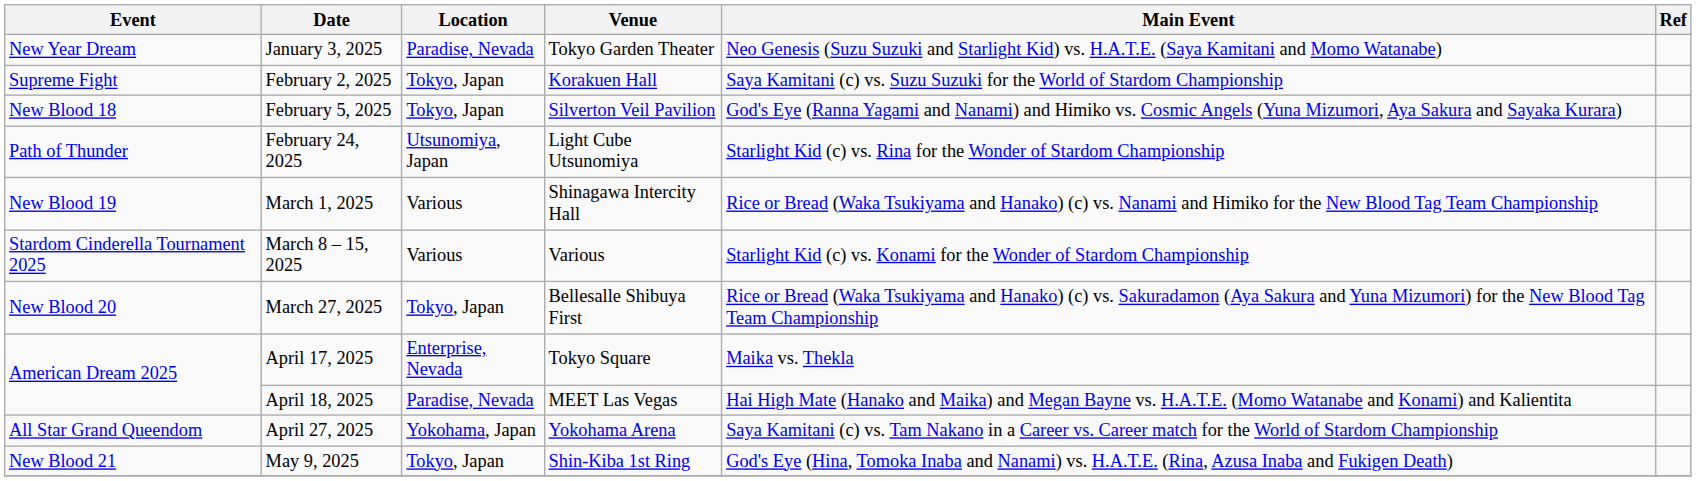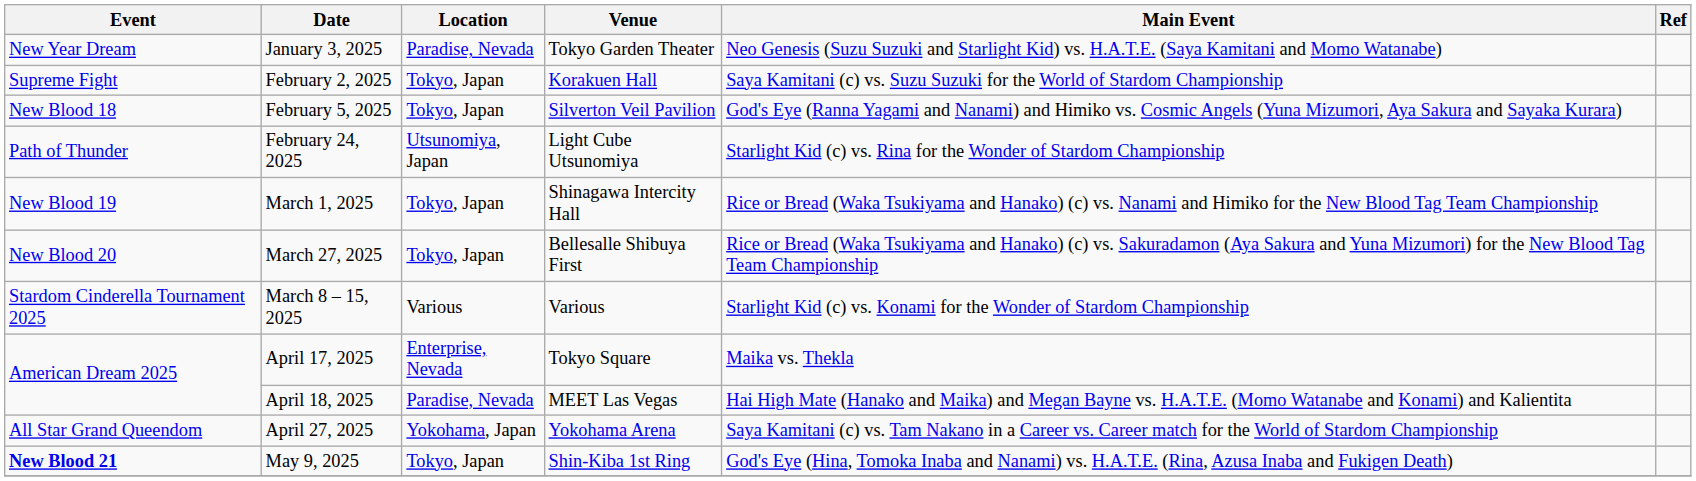March 1, 2025 | Location: Various -> Tokyo, Japan
rows swapped: March 8 – 15, 2025 <-> March 27, 2025
May 9, 2025 | Event: normal -> bold
